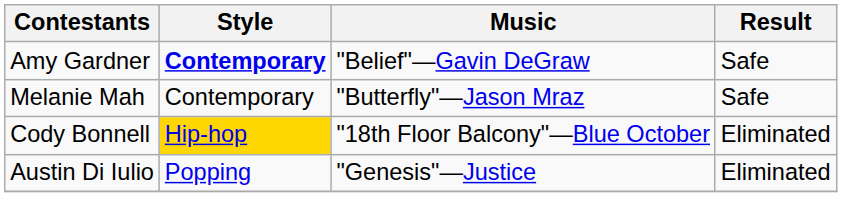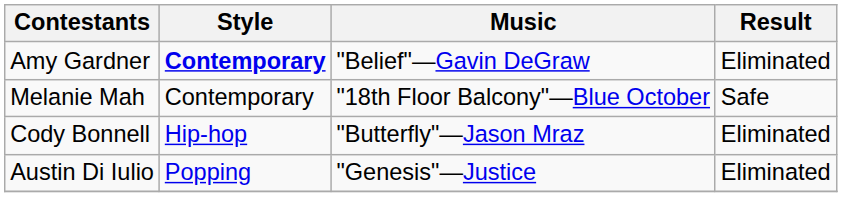Amy Gardner | Result: Safe -> Eliminated
Melanie Mah | Music: "Butterfly"—Jason Mraz -> "18th Floor Balcony"—Blue October
Cody Bonnell | Style: gold background -> no background
Cody Bonnell | Music: "18th Floor Balcony"—Blue October -> "Butterfly"—Jason Mraz
